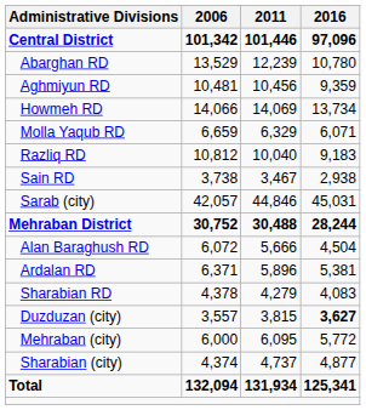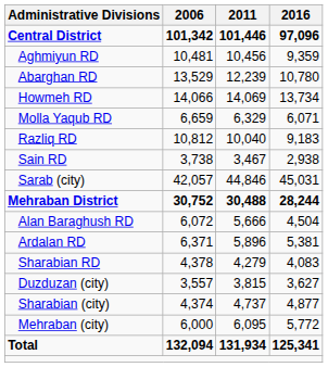rows swapped: Abarghan RD <-> Aghmiyun RD
Duzduzan (city) | 2016: bold -> normal
rows swapped: Mehraban (city) <-> Sharabian (city)
